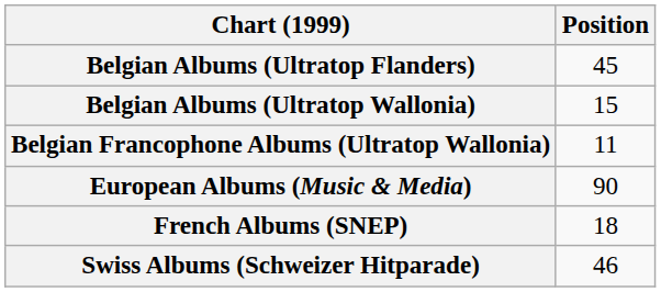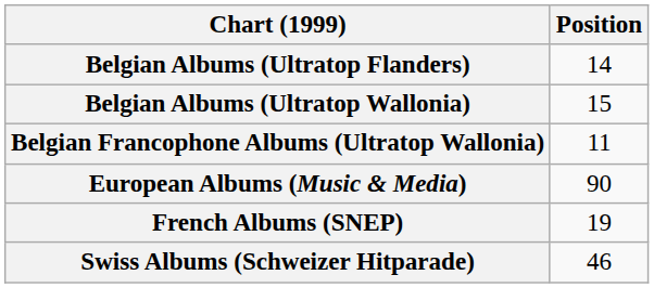Belgian Albums (Ultratop Flanders) | Position: 45 -> 14
French Albums (SNEP) | Position: 18 -> 19
